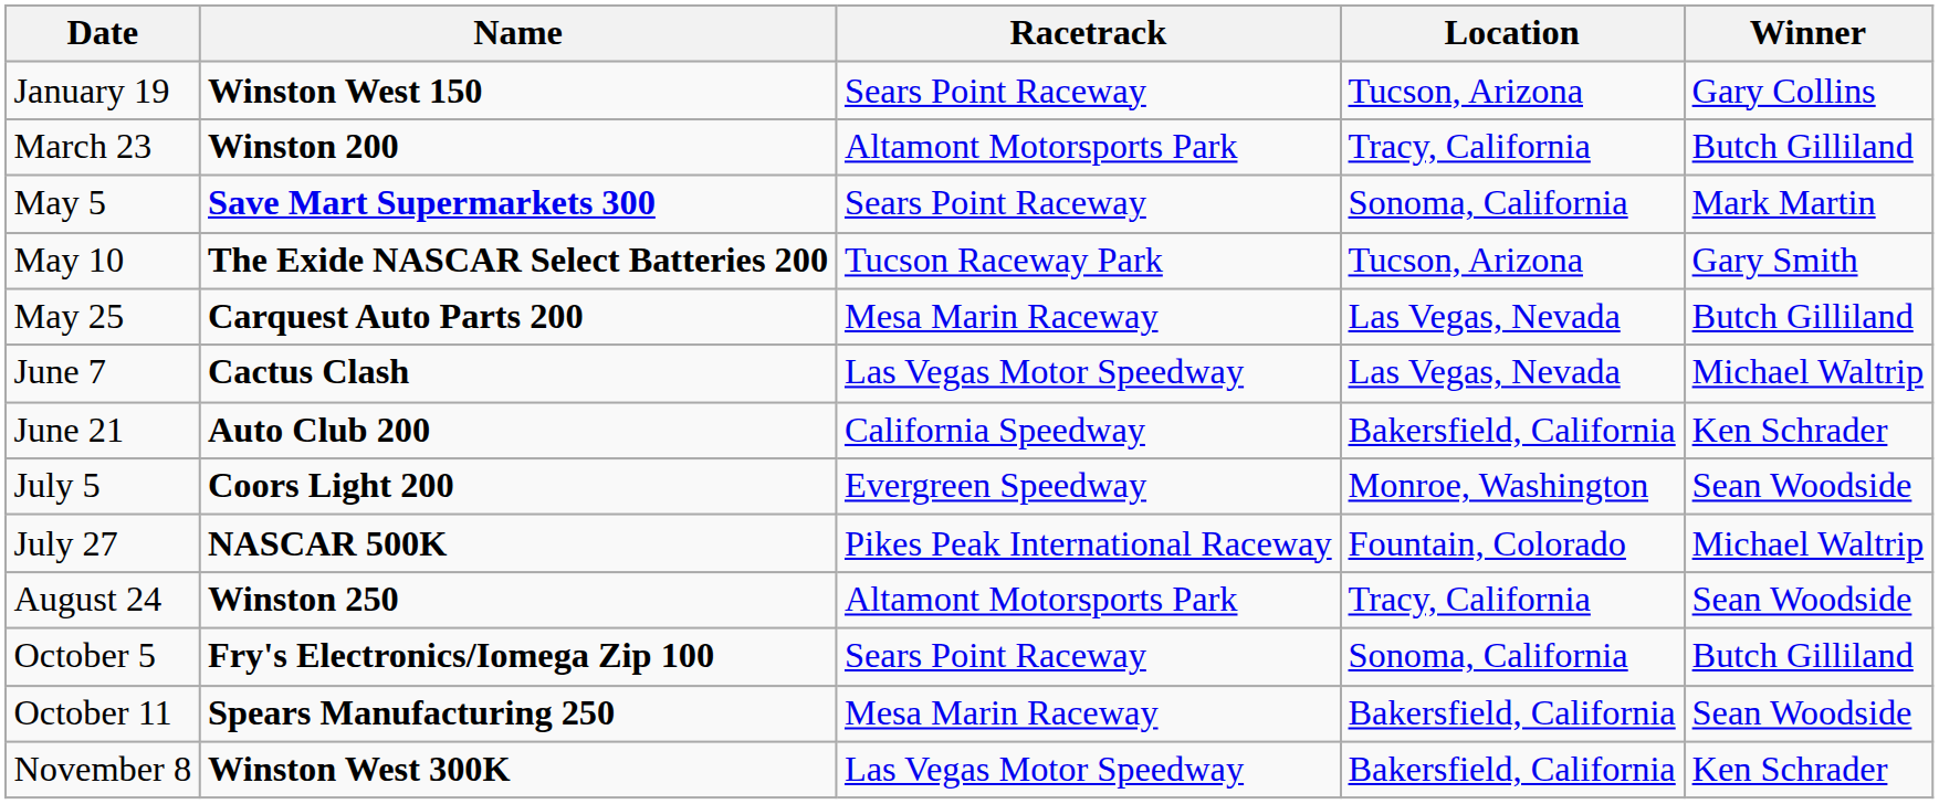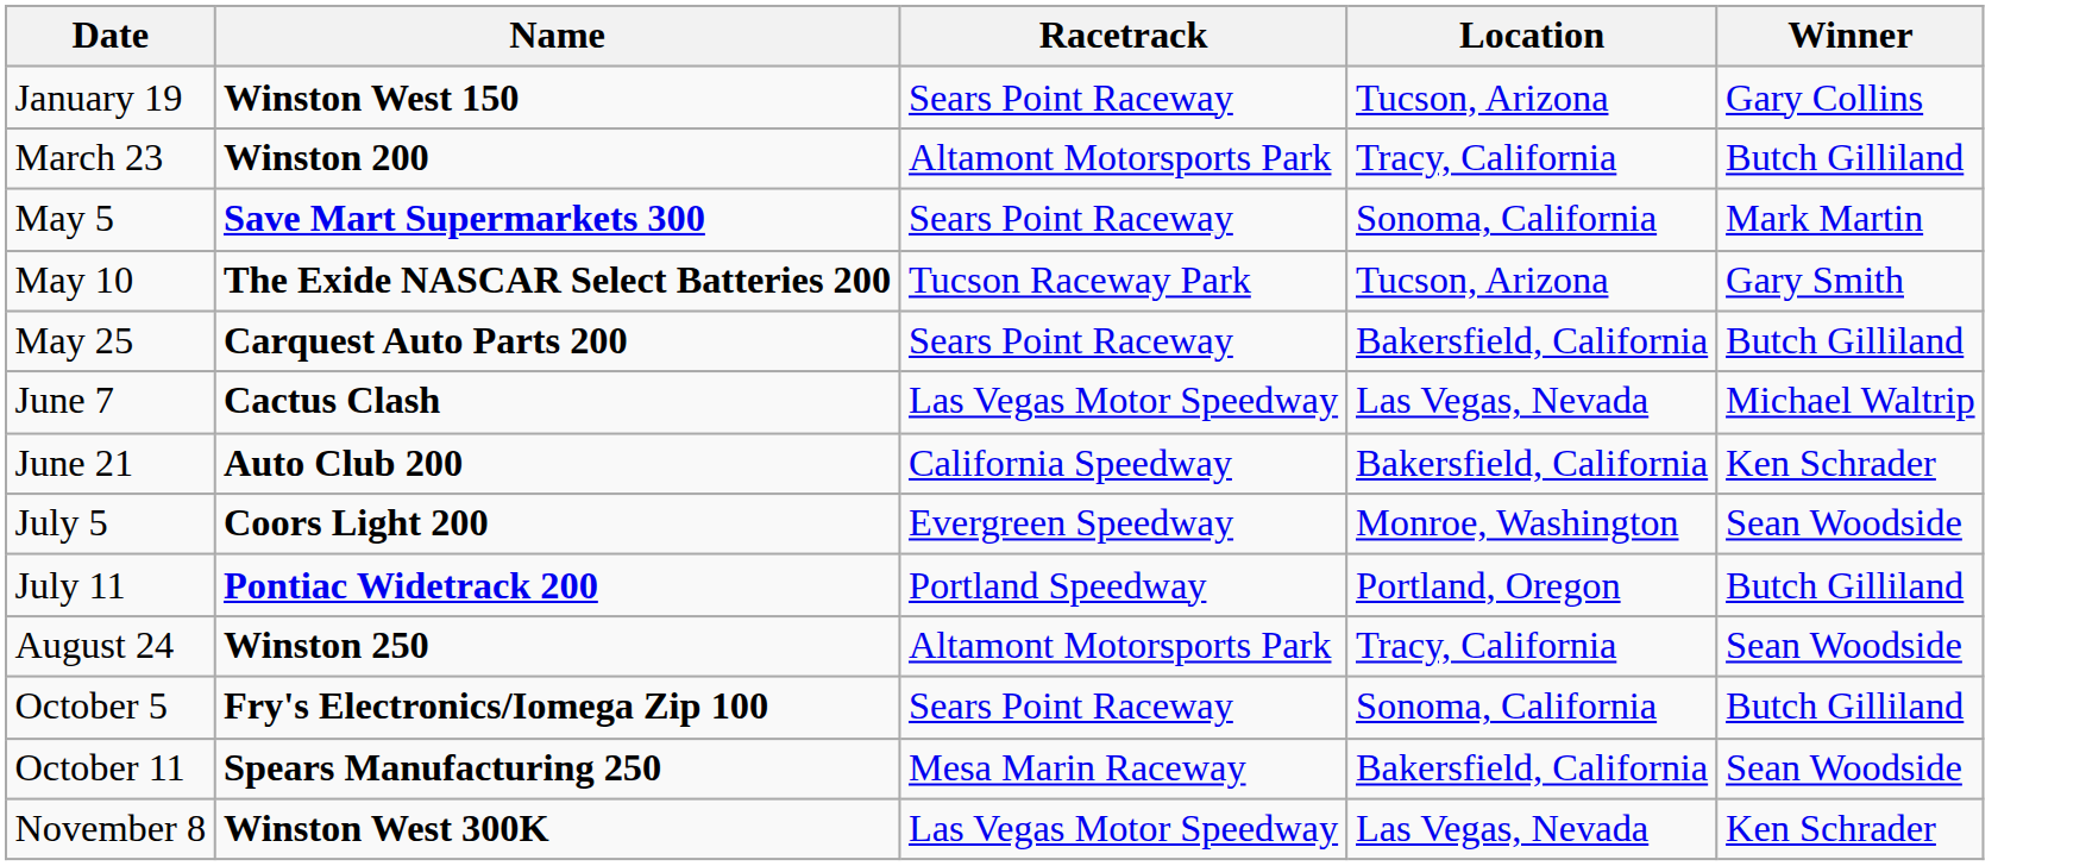May 25 | Racetrack: Mesa Marin Raceway -> Sears Point Raceway
May 25 | Location: Las Vegas, Nevada -> Bakersfield, California
+ row: July 11 | Pontiac Widetrack 200 | Portland Speedway | Portland, Oregon | Butch Gilliland
- row: July 27 | NASCAR 500K | Pikes Peak International Raceway | Fountain, Colorado | Michael Waltrip
November 8 | Location: Bakersfield, California -> Las Vegas, Nevada
